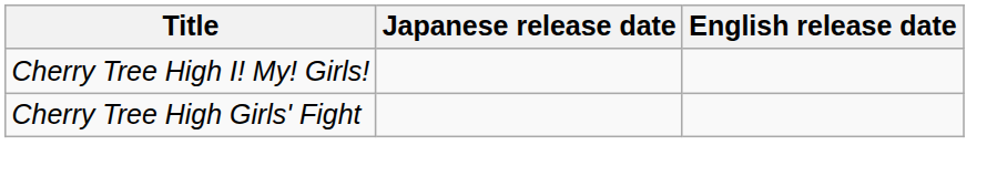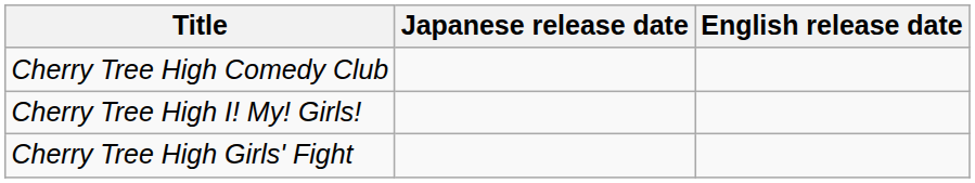+ row: Cherry Tree High Comedy Club
